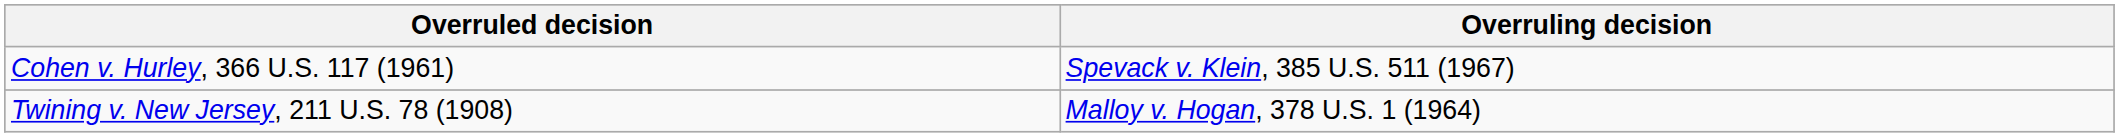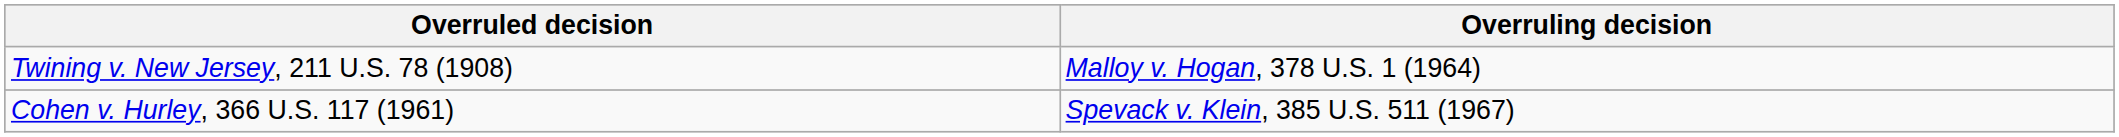rows swapped: Twining v. New Jersey, 211 U.S. 78 (1908) <-> Cohen v. Hurley, 366 U.S. 117 (1961)
